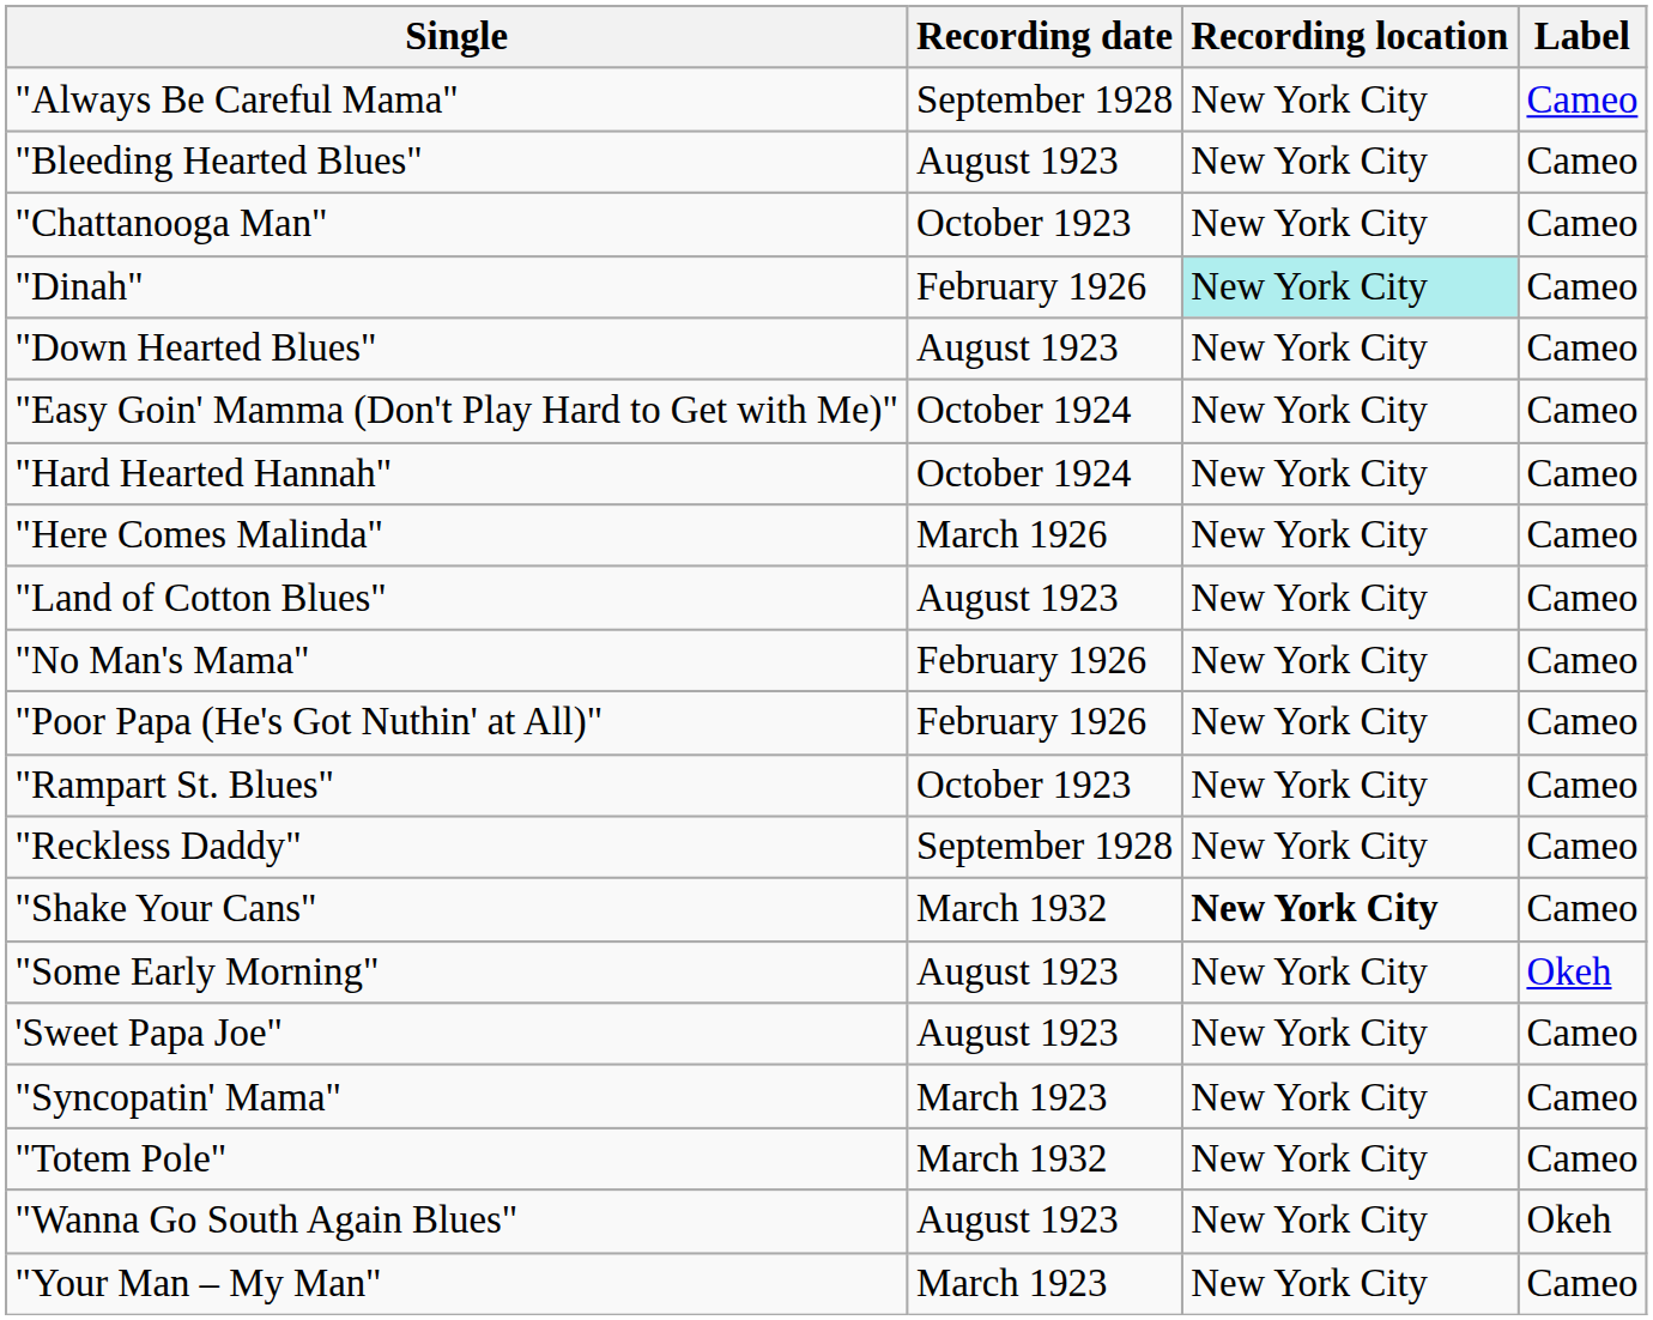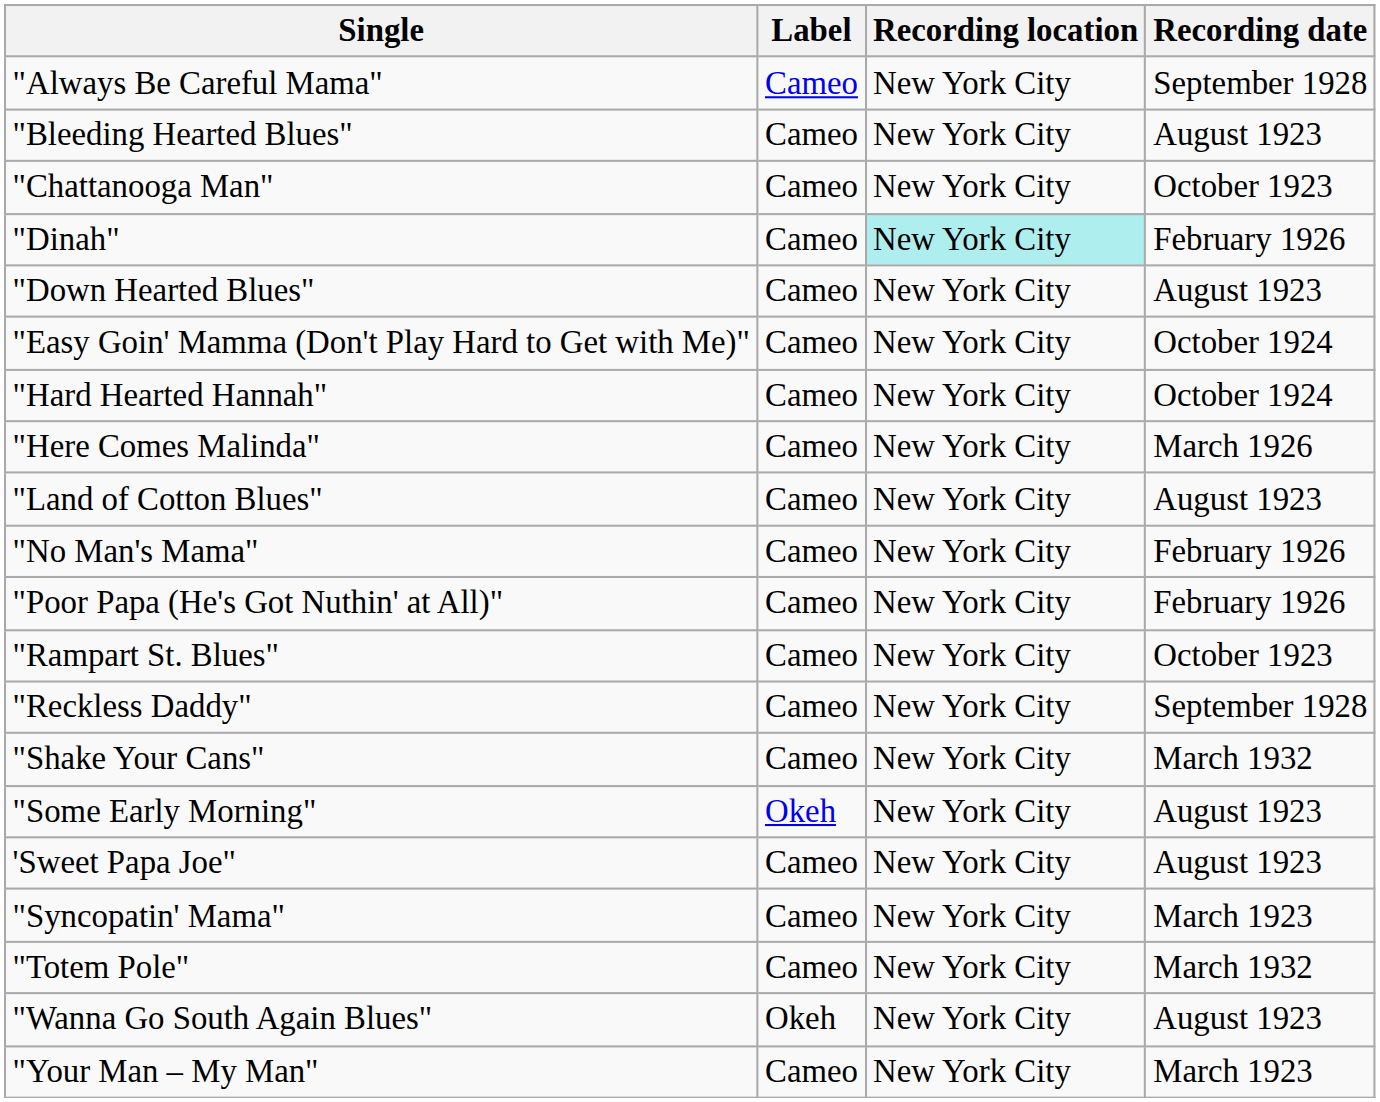columns swapped: Recording date <-> Label
"Shake Your Cans" | Recording location: bold -> normal
